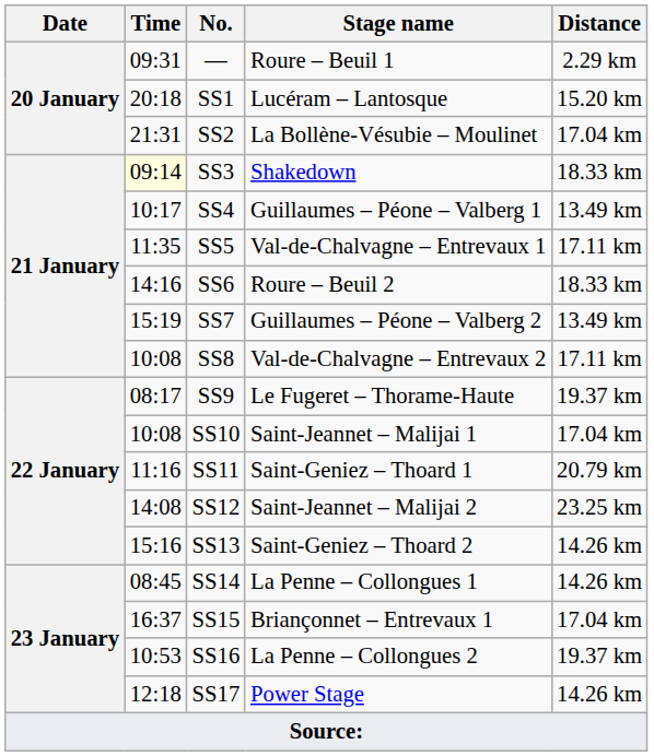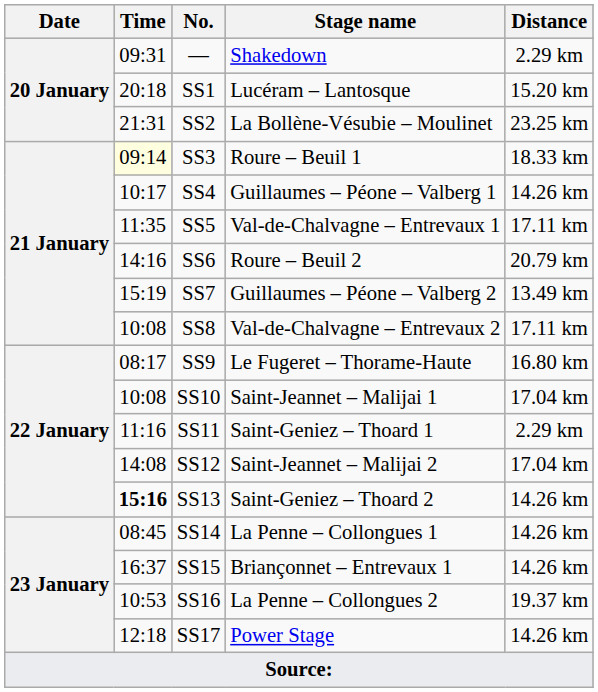— | Stage name: Roure – Beuil 1 -> Shakedown
SS2 | Distance: 17.04 km -> 23.25 km
SS3 | Stage name: Shakedown -> Roure – Beuil 1
SS4 | Distance: 13.49 km -> 14.26 km
SS6 | Distance: 18.33 km -> 20.79 km
SS9 | Distance: 19.37 km -> 16.80 km
SS11 | Distance: 20.79 km -> 2.29 km
SS12 | Distance: 23.25 km -> 17.04 km
SS13 | Time: normal -> bold
SS15 | Distance: 17.04 km -> 14.26 km
